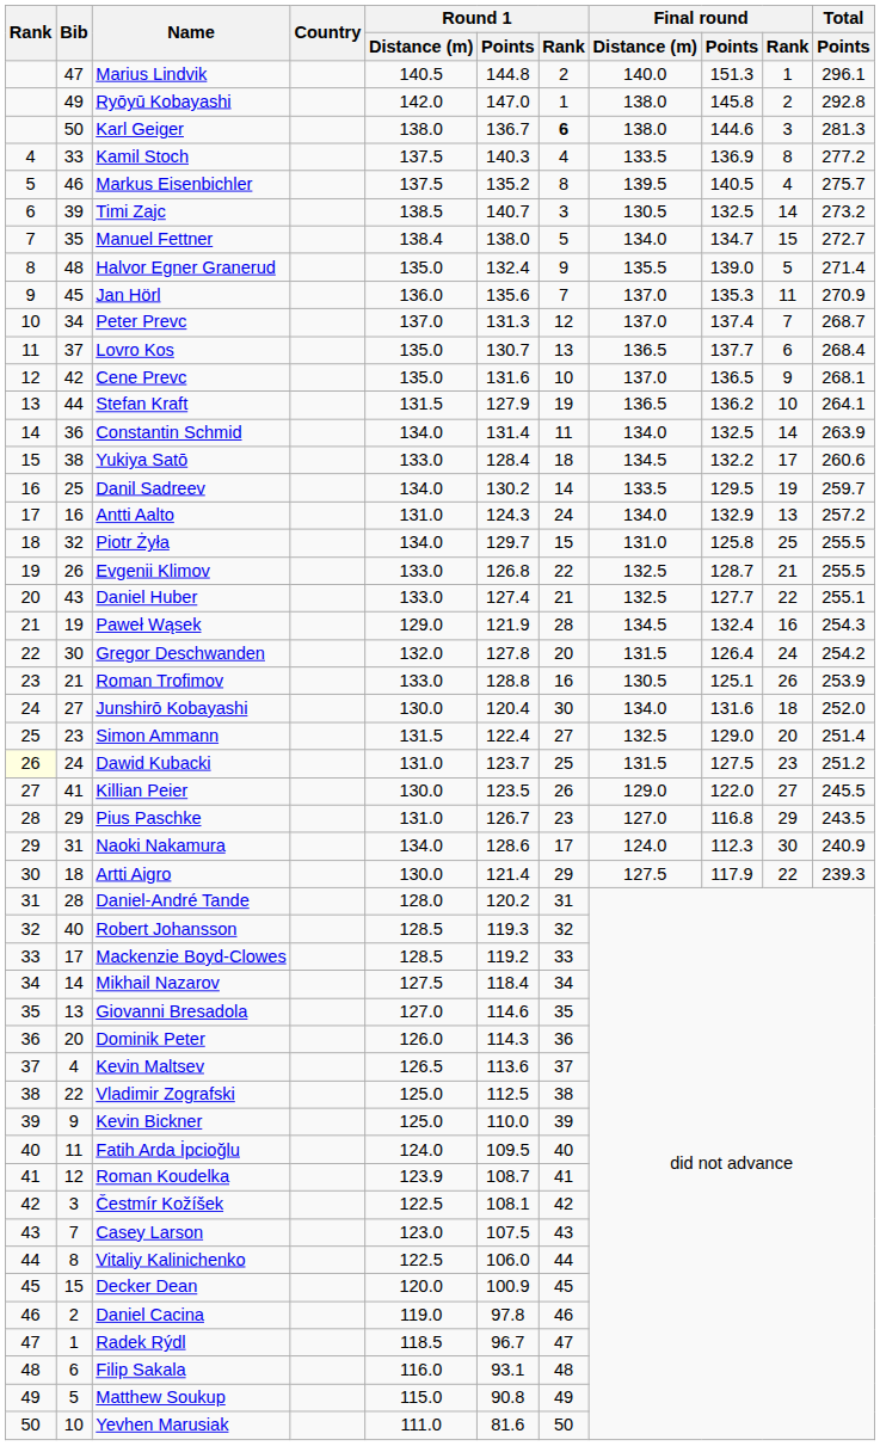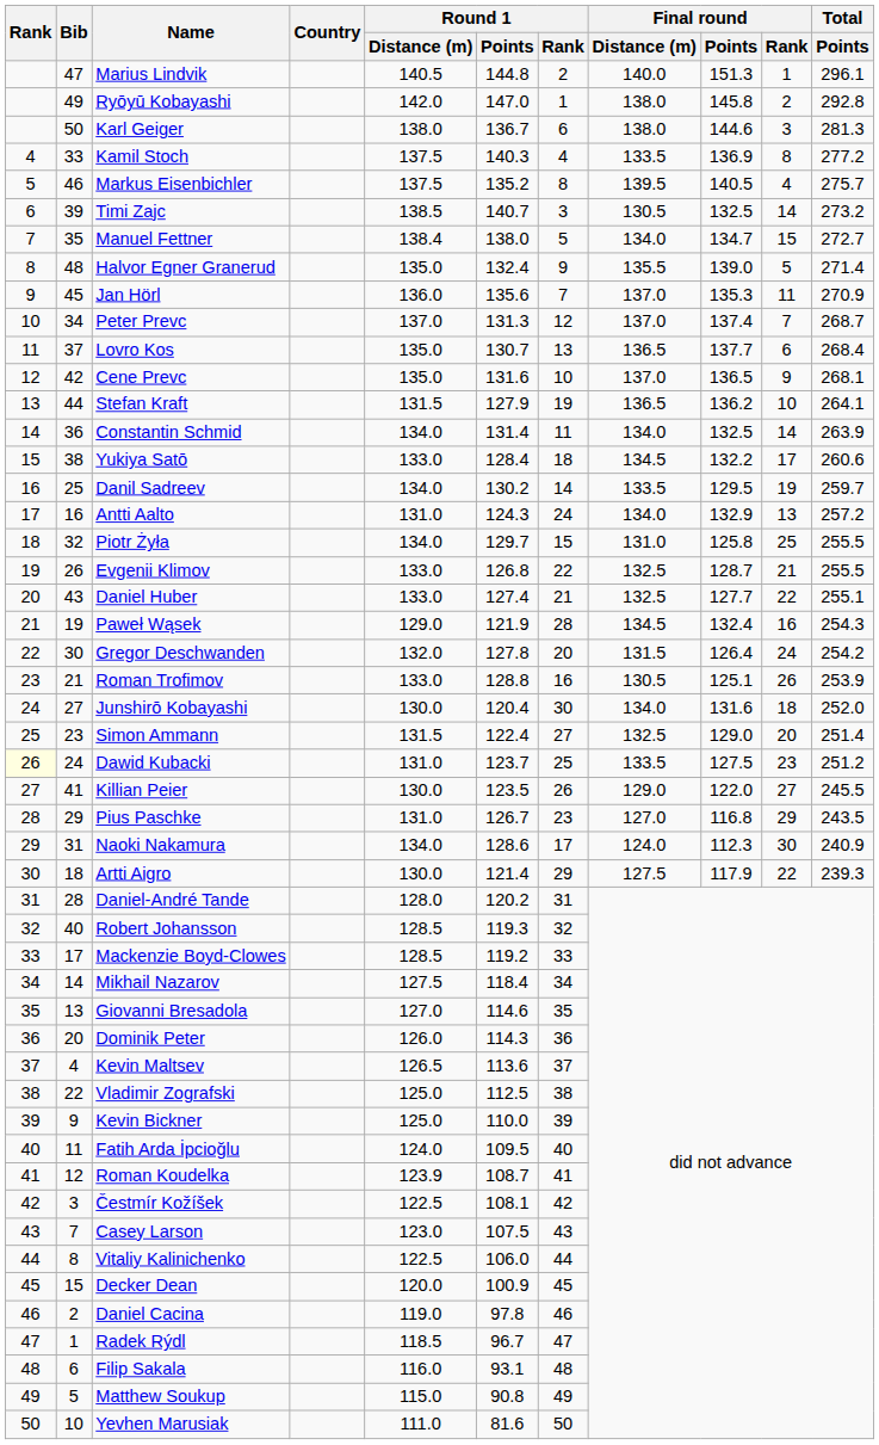Karl Geiger | Round 1 / Rank: bold -> normal
Dawid Kubacki | Final round / Distance (m): 131.5 -> 133.5
